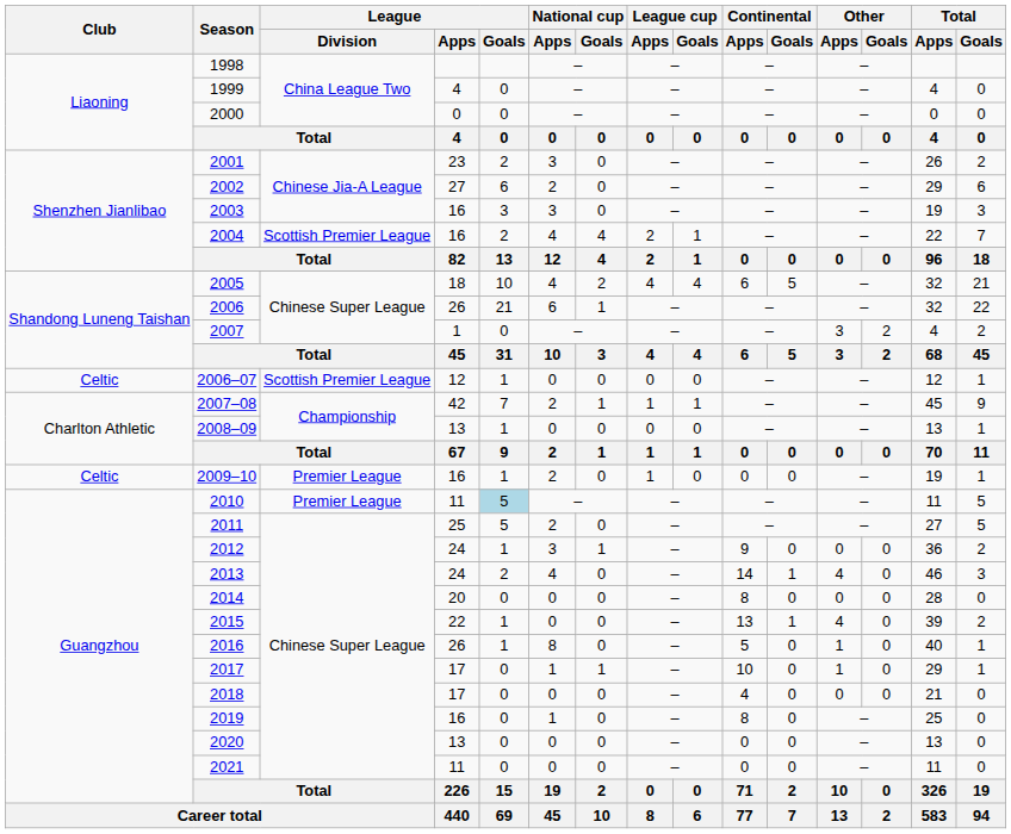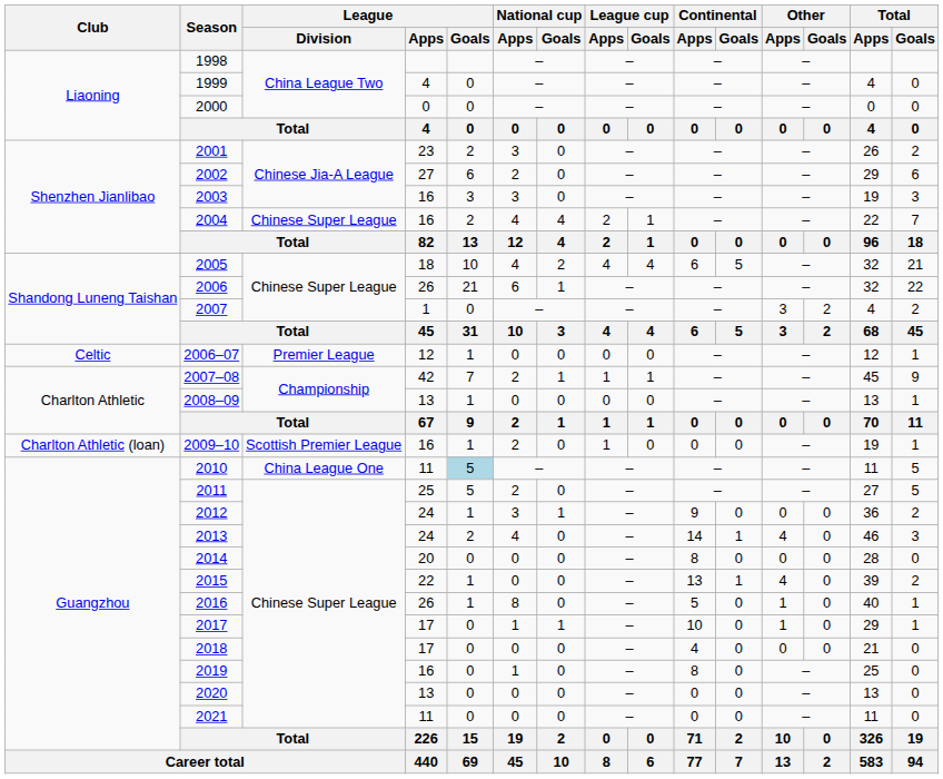2004 | League / Division: Scottish Premier League -> Chinese Super League
2006–07 | League / Division: Scottish Premier League -> Premier League
2009–10 | Club: Celtic -> Charlton Athletic (loan)
2009–10 | League / Division: Premier League -> Scottish Premier League
2010 | League / Division: Premier League -> China League One
